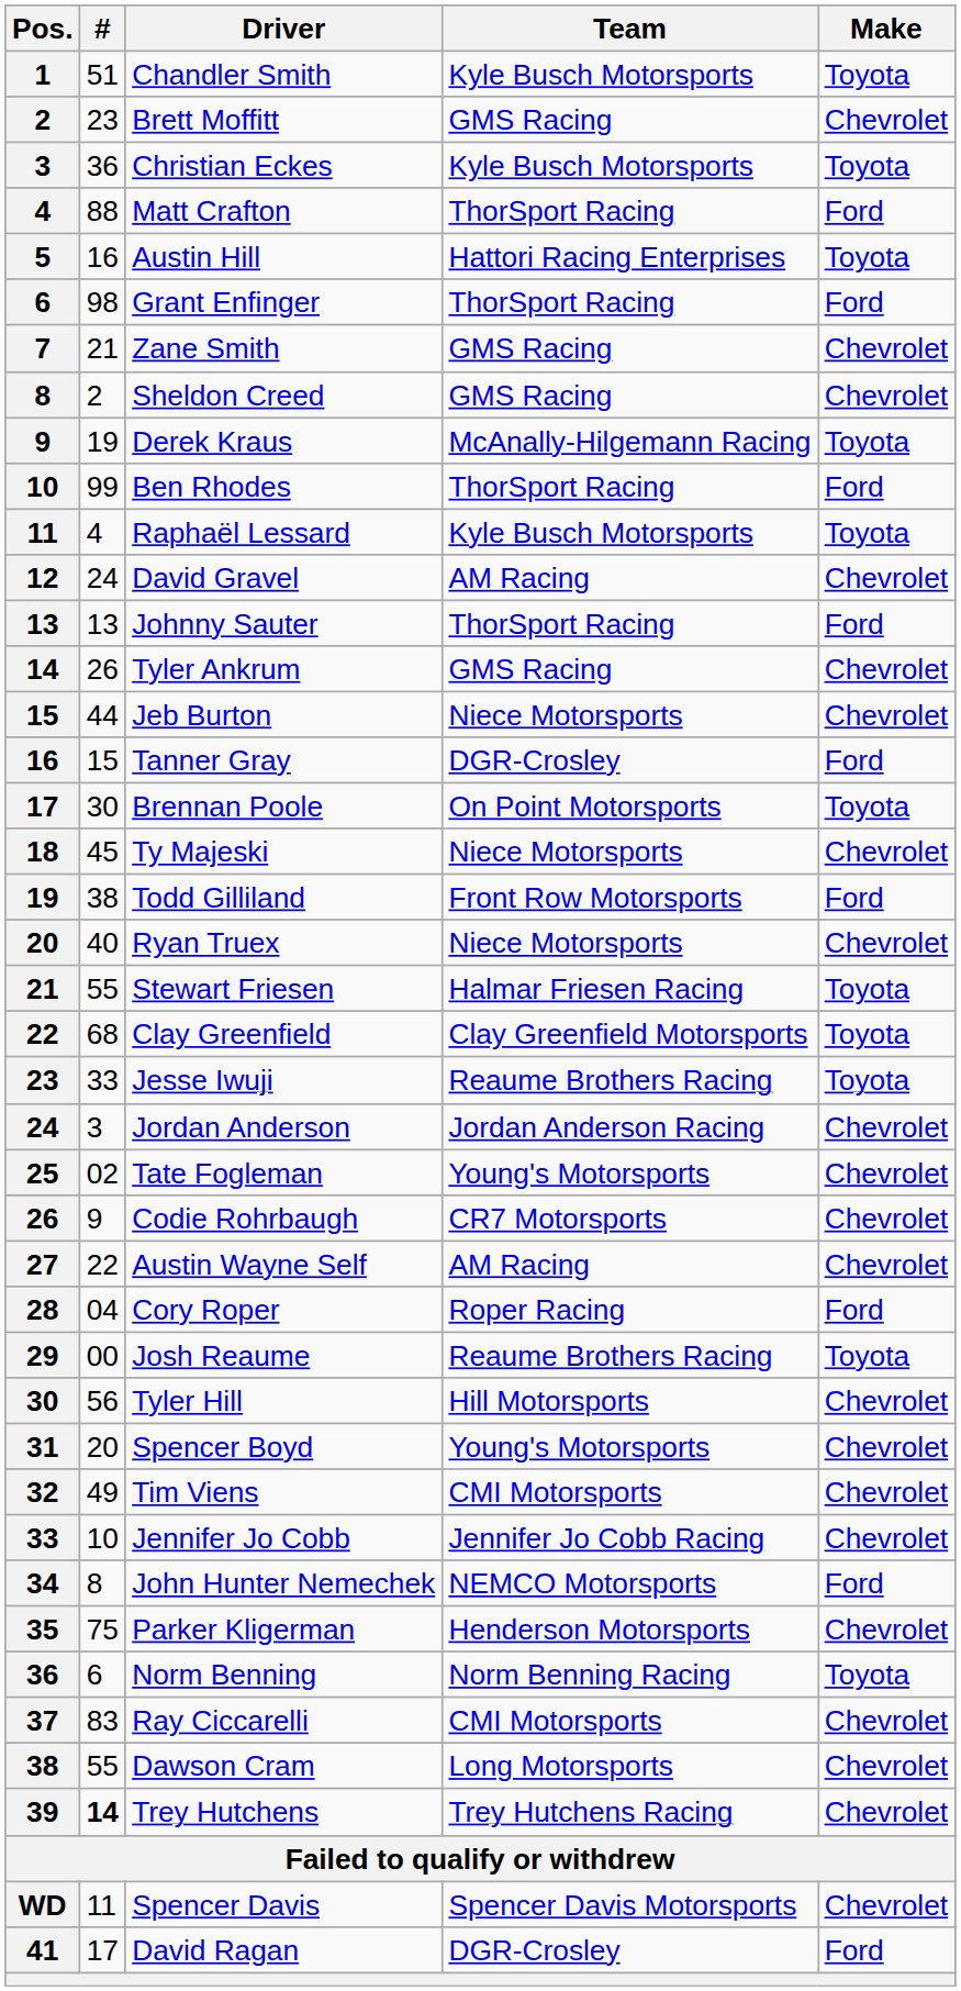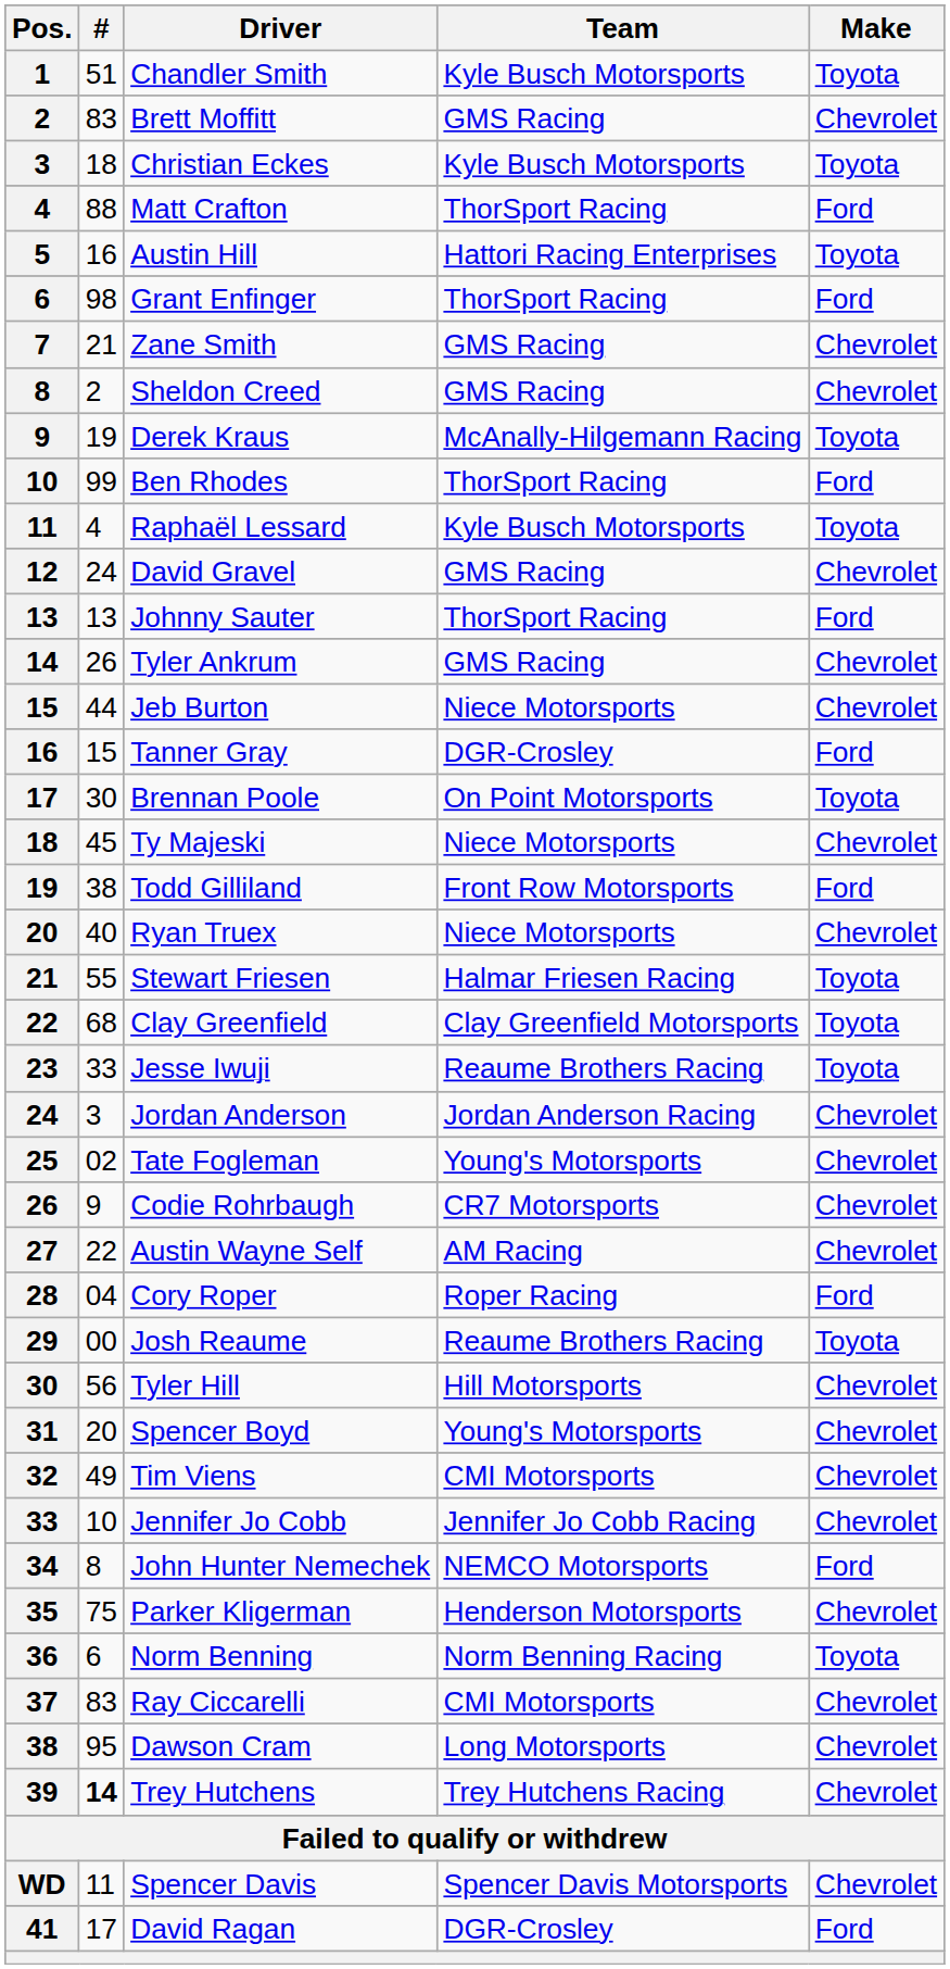Brett Moffitt | #: 23 -> 83
Christian Eckes | #: 36 -> 18
David Gravel | Team: AM Racing -> GMS Racing
Dawson Cram | #: 55 -> 95
